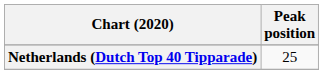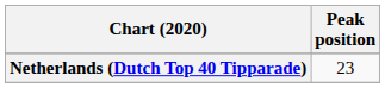Netherlands (Dutch Top 40 Tipparade) | Peak position: 25 -> 23
